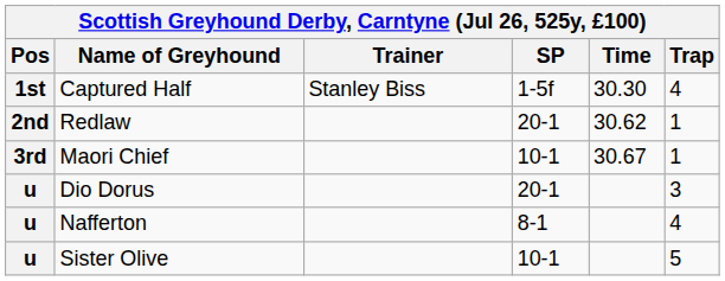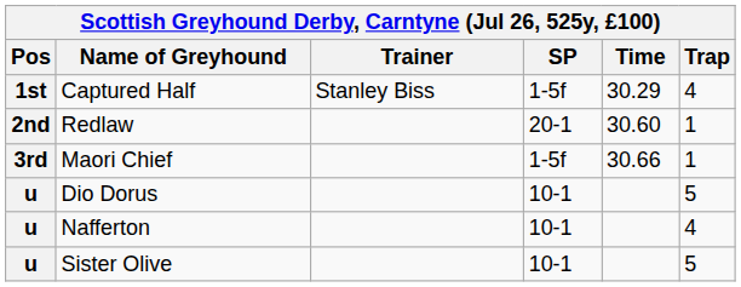Captured Half | Time: 30.30 -> 30.29
Redlaw | Time: 30.62 -> 30.60
Maori Chief | SP: 10-1 -> 1-5f
Maori Chief | Time: 30.67 -> 30.66
Dio Dorus | SP: 20-1 -> 10-1
Dio Dorus | Trap: 3 -> 5
Nafferton | SP: 8-1 -> 10-1
